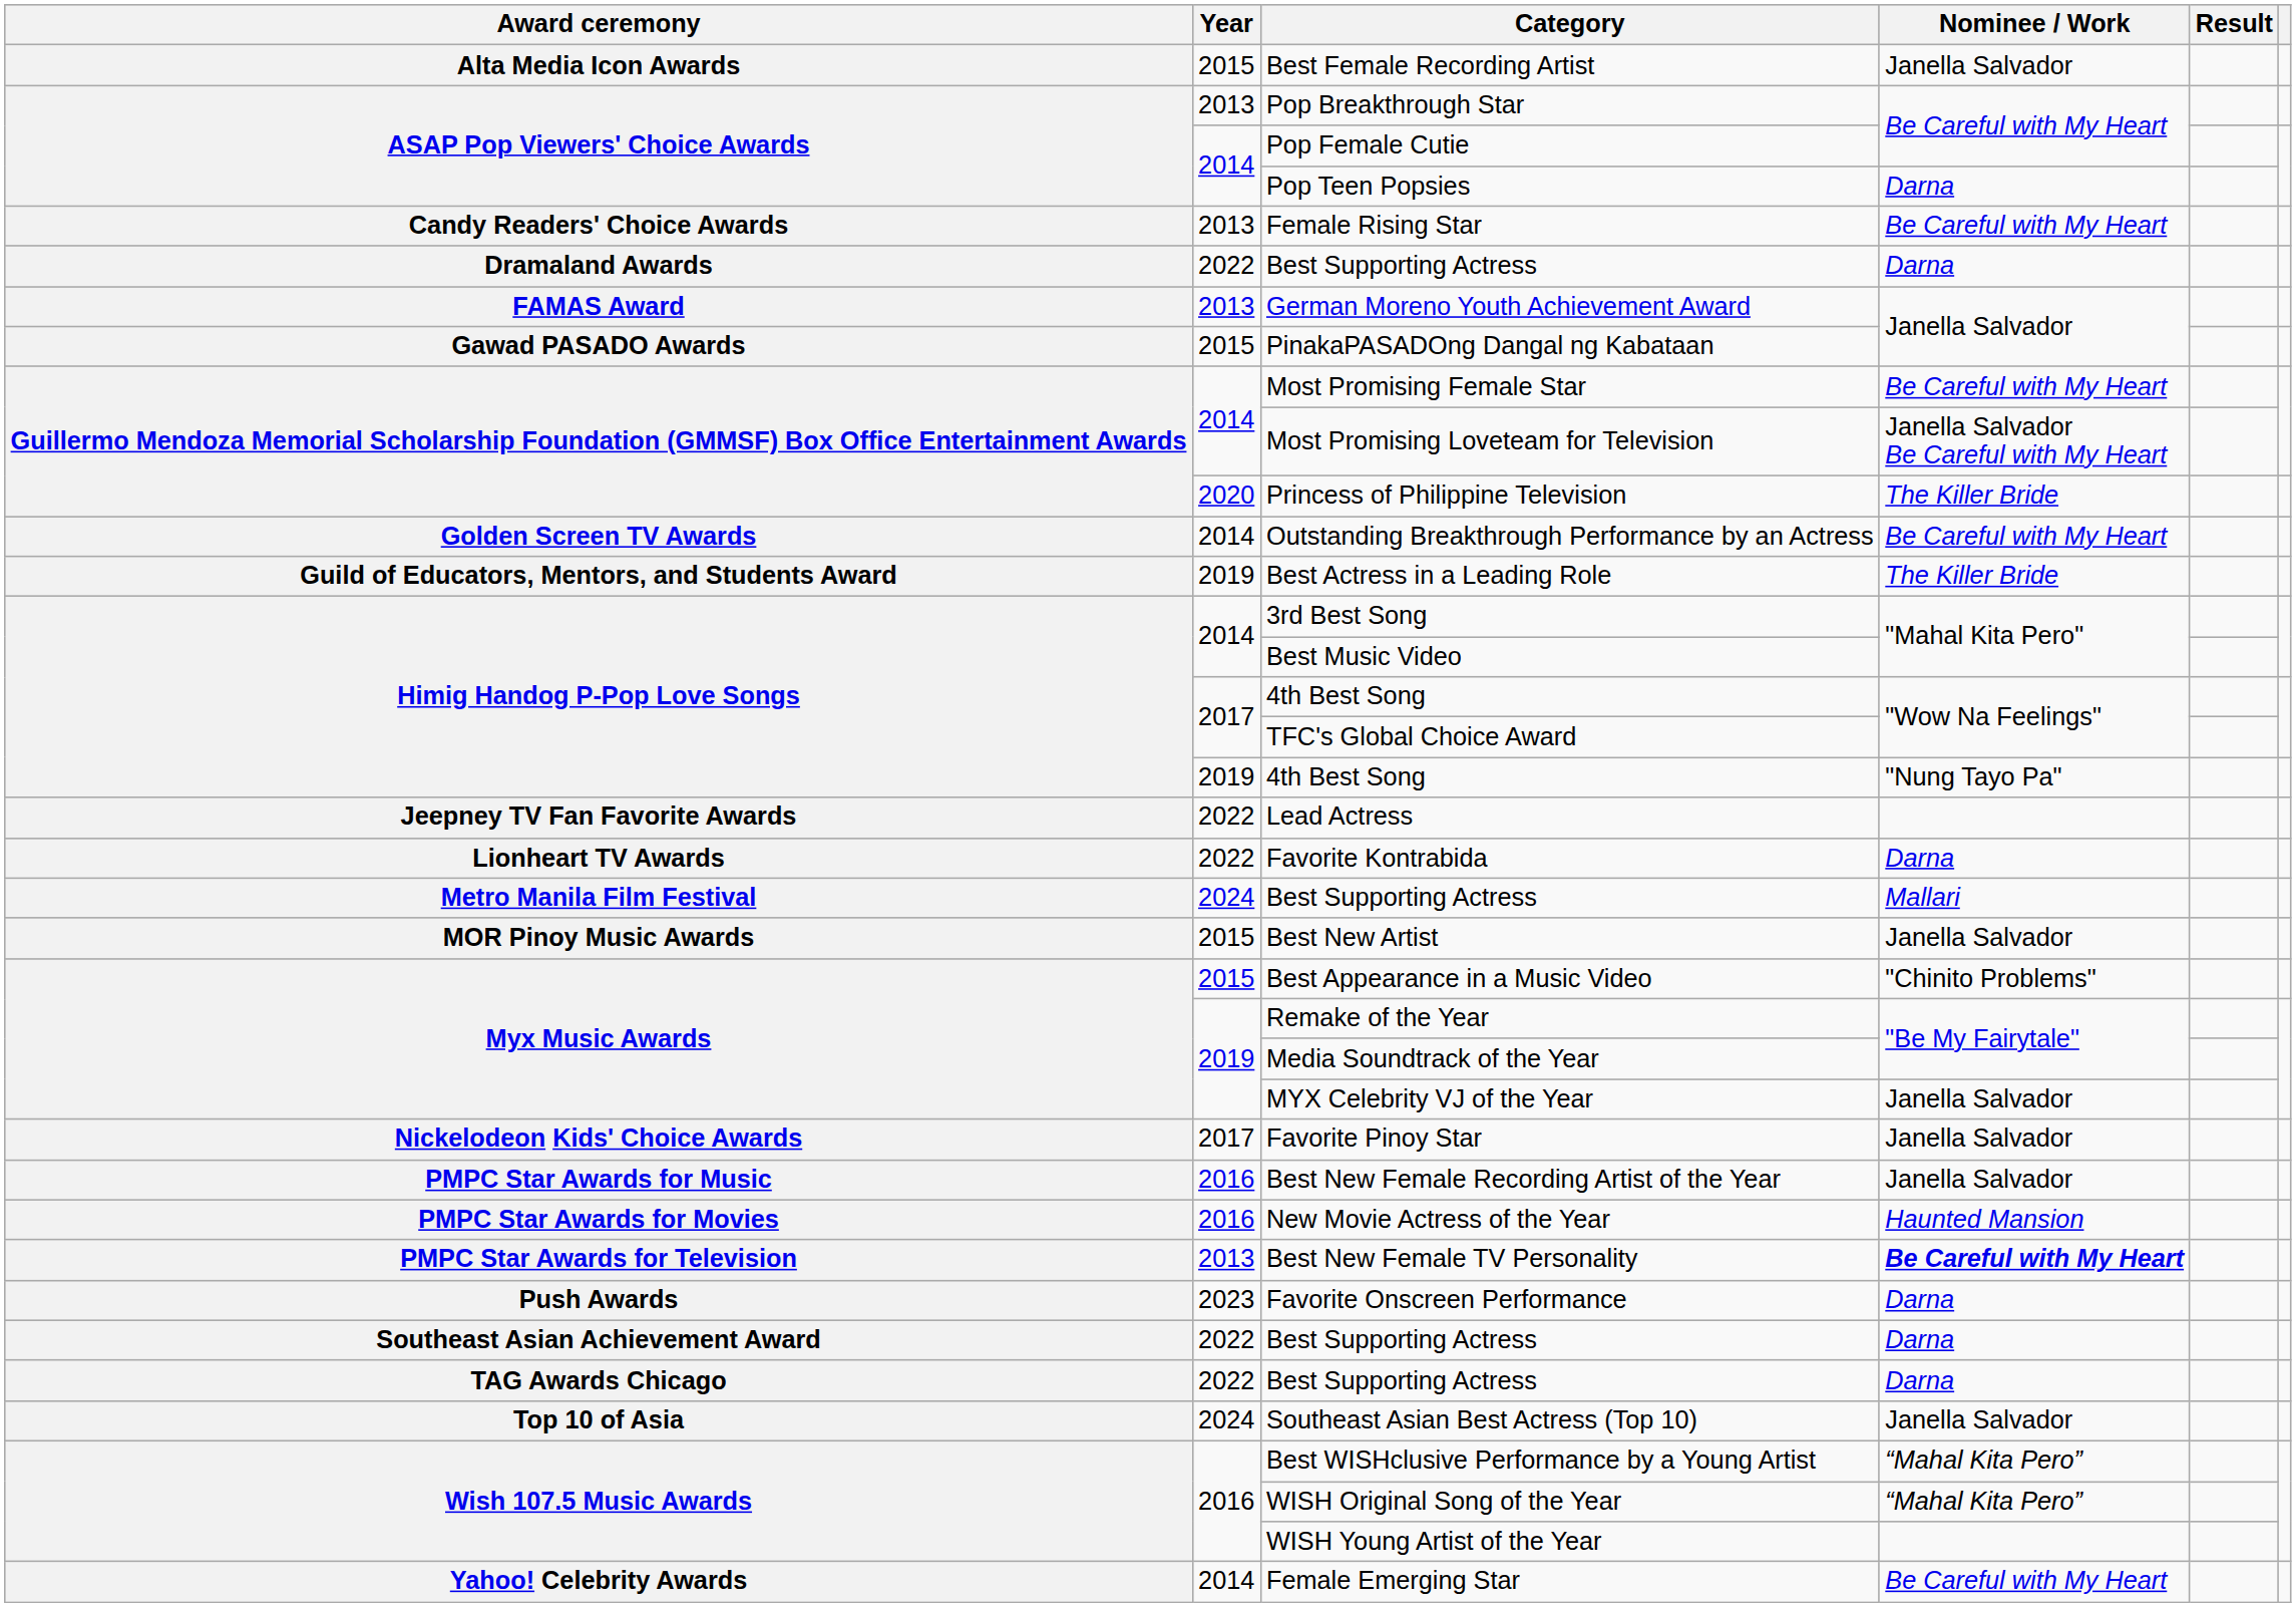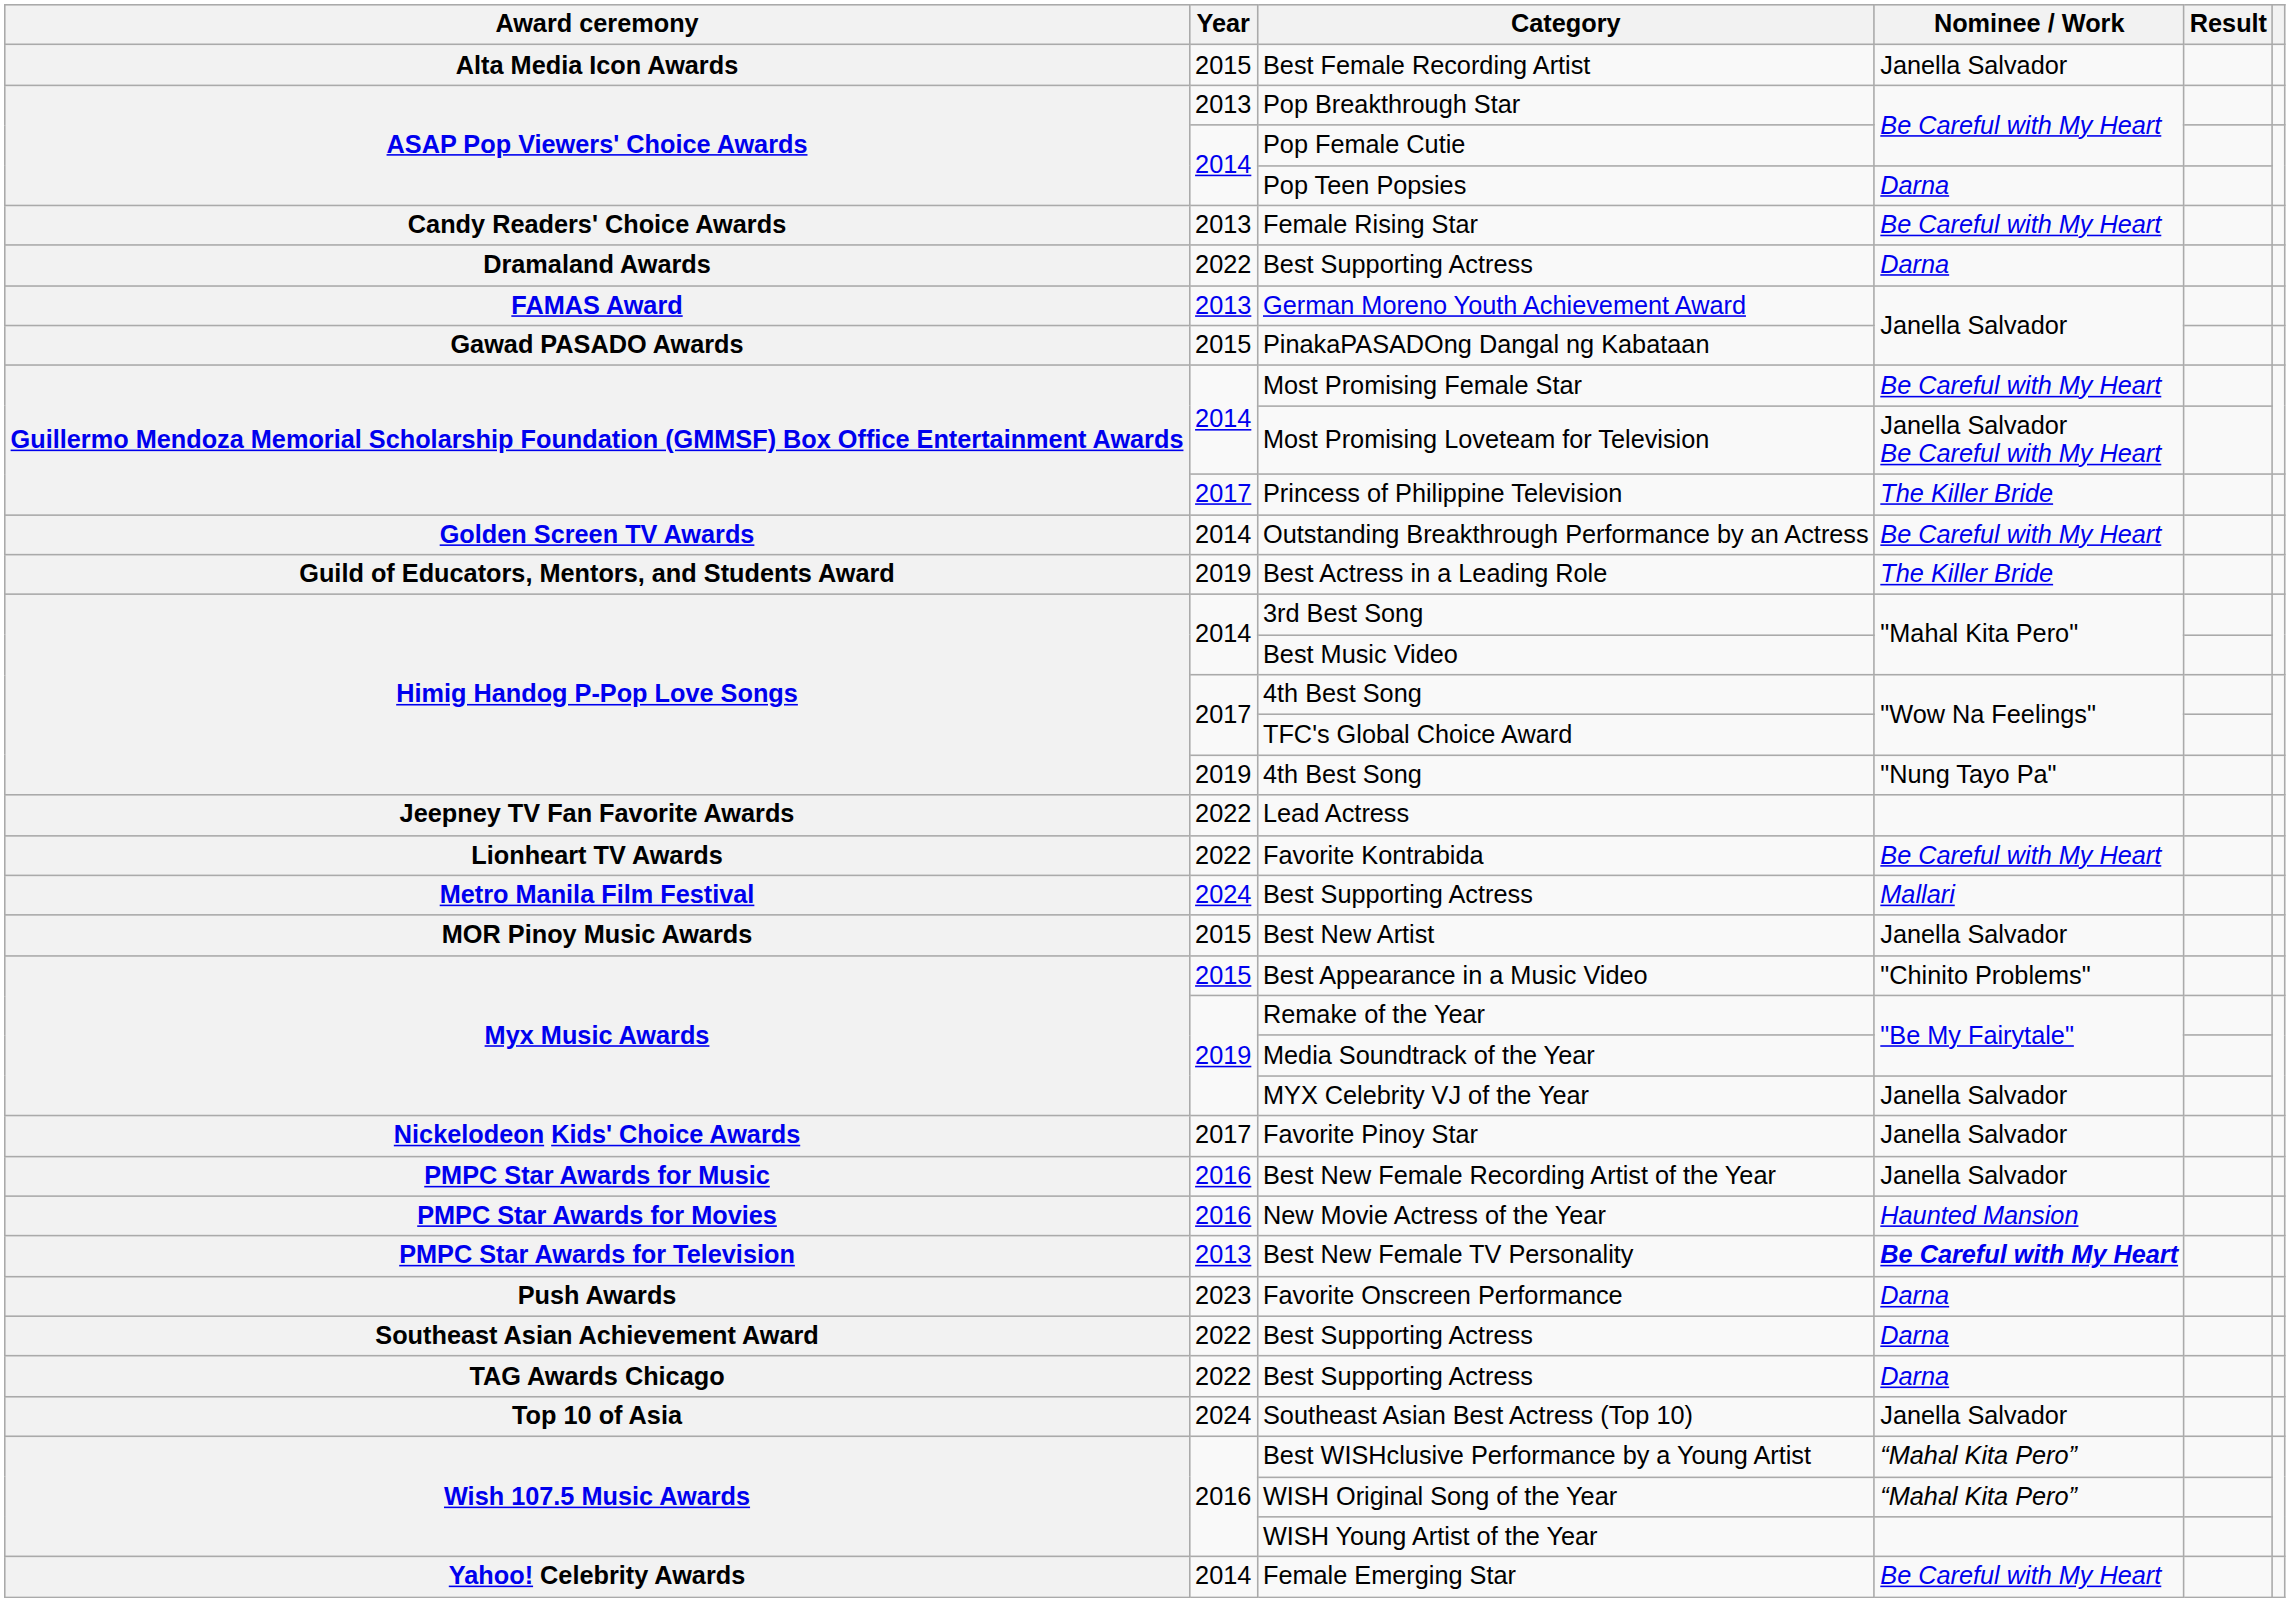Princess of Philippine Television | Year: 2020 -> 2017
Favorite Kontrabida | Nominee / Work: Darna -> Be Careful with My Heart
